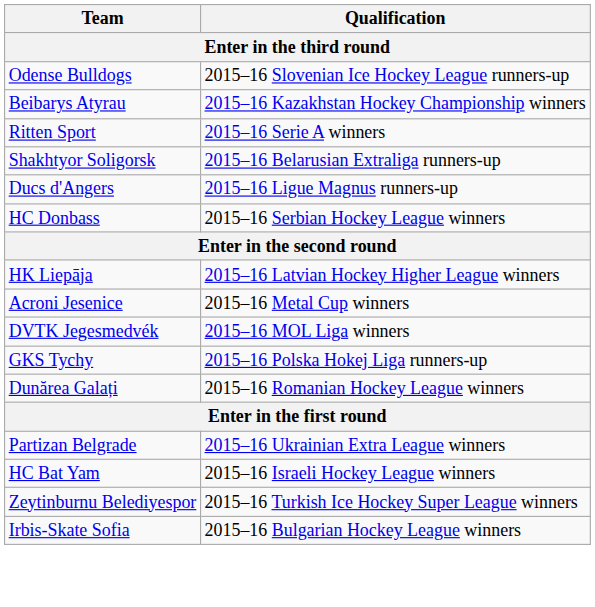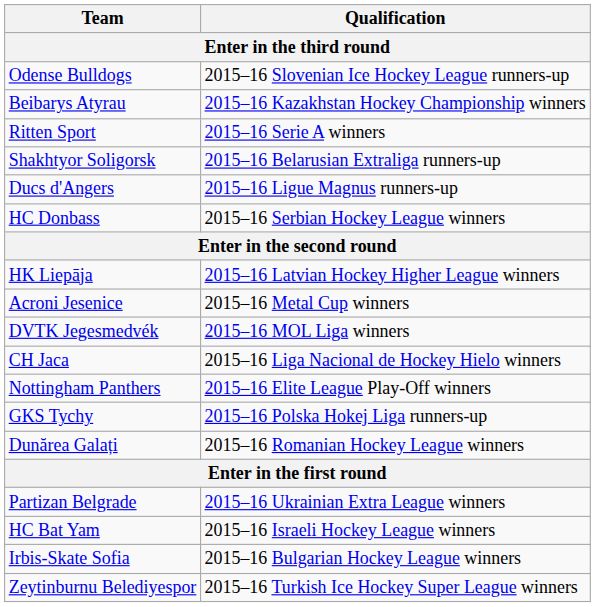+ row: CH Jaca | 2015–16 Liga Nacional de Hockey Hielo winners
+ row: Nottingham Panthers | 2015–16 Elite League Play-Off winners
rows swapped: Irbis-Skate Sofia <-> Zeytinburnu Belediyespor
